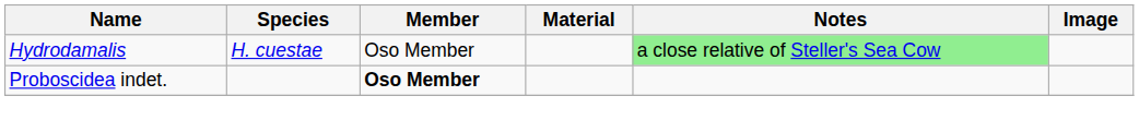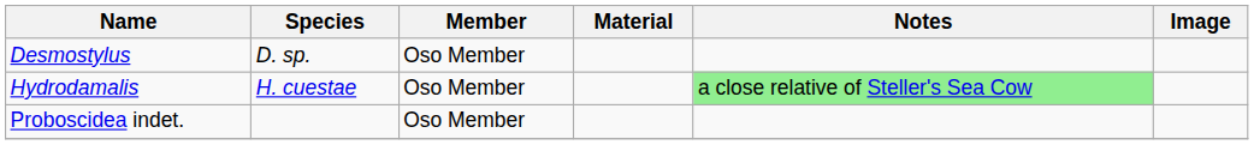+ row: Desmostylus | D. sp. | Oso Member
Proboscidea indet. | Member: bold -> normal
